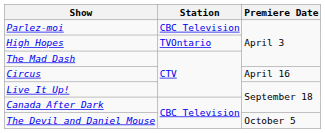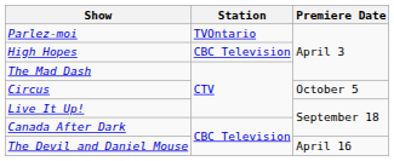Parlez-moi | Station: CBC Television -> TVOntario
High Hopes | Station: TVOntario -> CBC Television
Circus | Premiere Date: April 16 -> October 5
The Devil and Daniel Mouse | Premiere Date: October 5 -> April 16
